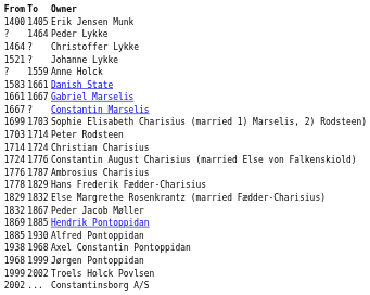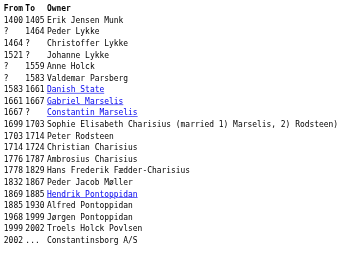+ row: ? | 1583 | Valdemar Parsberg
- row: 1724 | 1776 | Constantin August Charisius (married Else von Falkenskiold)
- row: 1829 | 1832 | Else Margrethe Rosenkrantz (married Fædder-Charisius)
- row: 1938 | 1968 | Axel Constantin Pontoppidan
